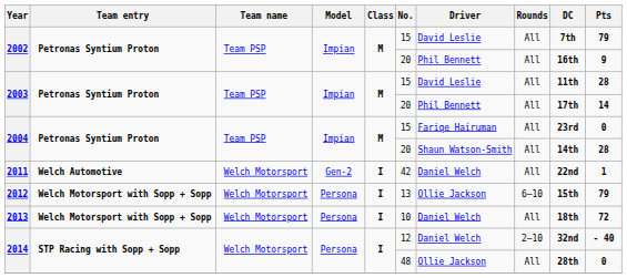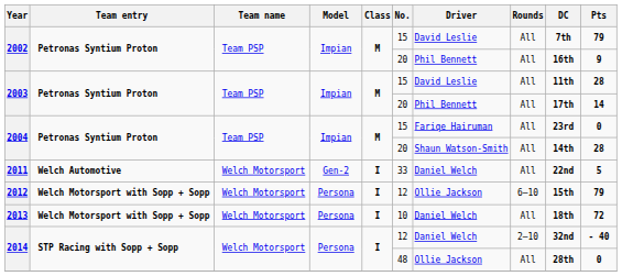2011 | No.: 42 -> 33
2011 | Pts: 1 -> 5
2012 | No.: 13 -> 12
